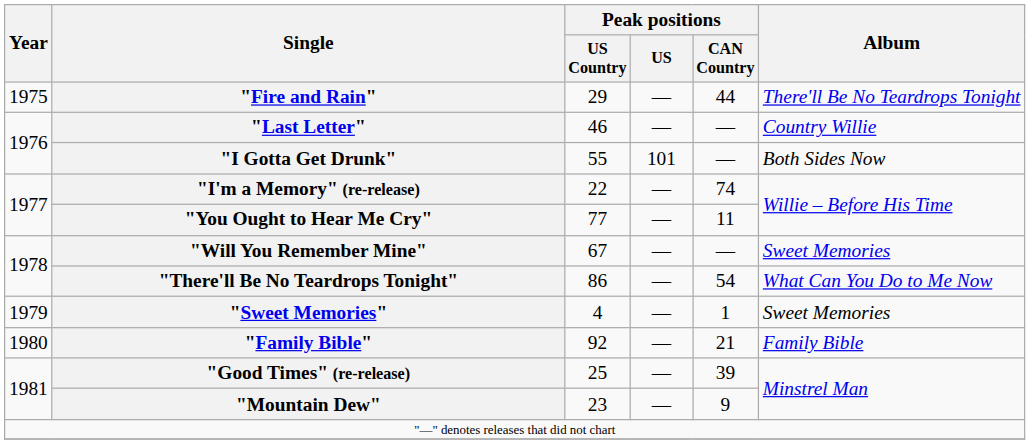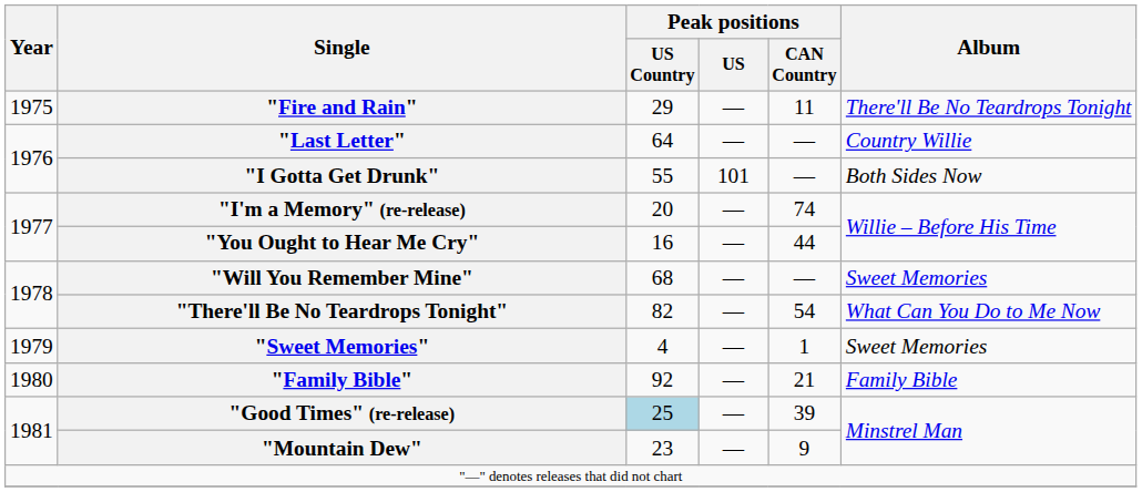"Fire and Rain" | Peak positions / CAN Country: 44 -> 11
"Last Letter" | Peak positions / US Country: 46 -> 64
"I'm a Memory" (re-release) | Peak positions / US Country: 22 -> 20
"You Ought to Hear Me Cry" | Peak positions / US Country: 77 -> 16
"You Ought to Hear Me Cry" | Peak positions / CAN Country: 11 -> 44
"Will You Remember Mine" | Peak positions / US Country: 67 -> 68
"There'll Be No Teardrops Tonight" | Peak positions / US Country: 86 -> 82
"Good Times" (re-release) | Peak positions / US Country: no background -> lightblue background
